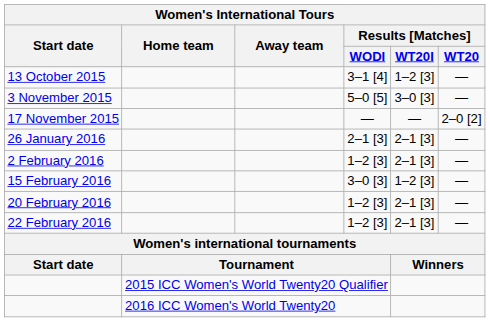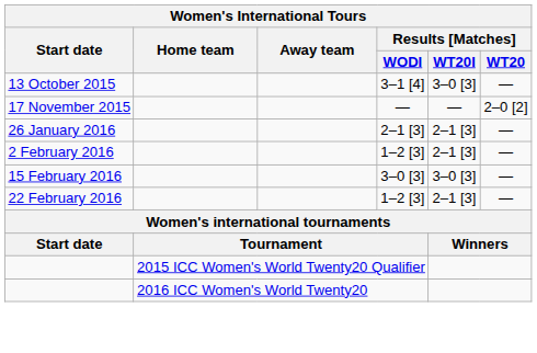13 October 2015 | Results [Matches] / WT20I: 1–2 [3] -> 3–0 [3]
- row: 3 November 2015 | 5–0 [5] | 3–0 [3] | —
15 February 2016 | Results [Matches] / WT20I: 1–2 [3] -> 3–0 [3]
- row: 20 February 2016 | 1–2 [3] | 2–1 [3] | —
